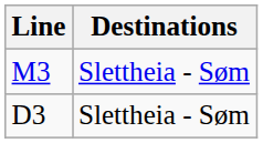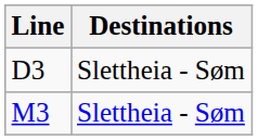rows swapped: M3 <-> D3
